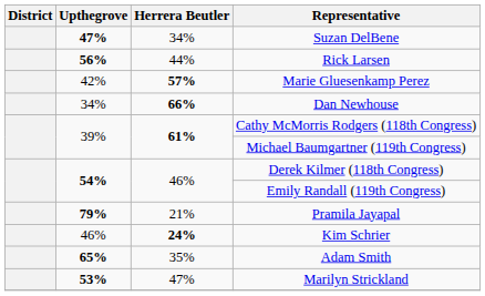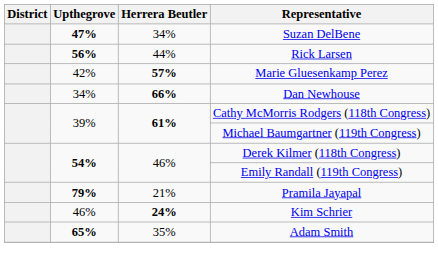- row: 53% | 47% | Marilyn Strickland
